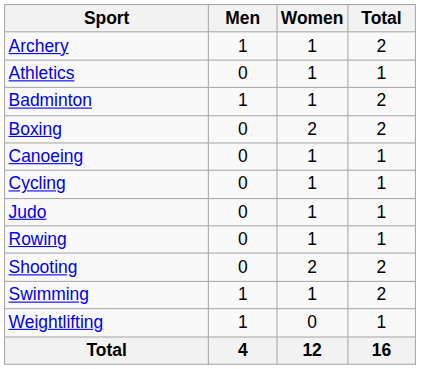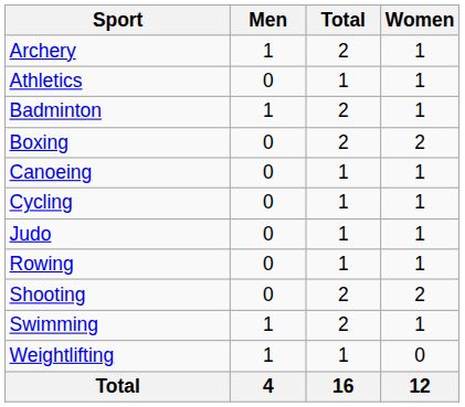columns swapped: Women <-> Total
